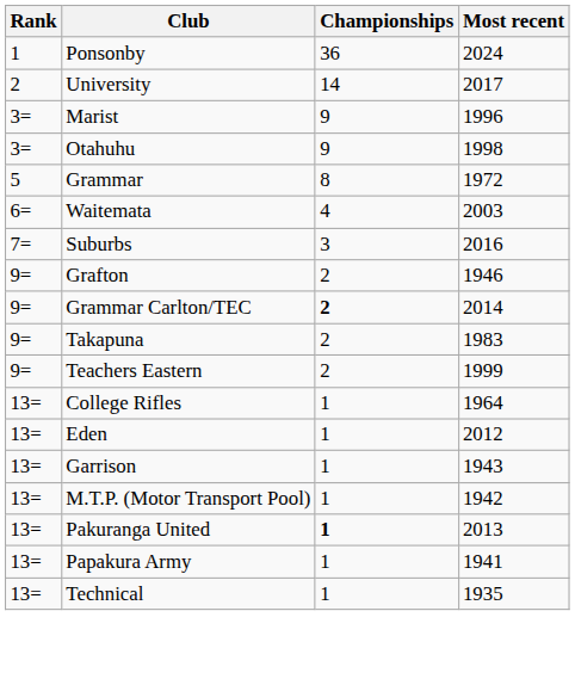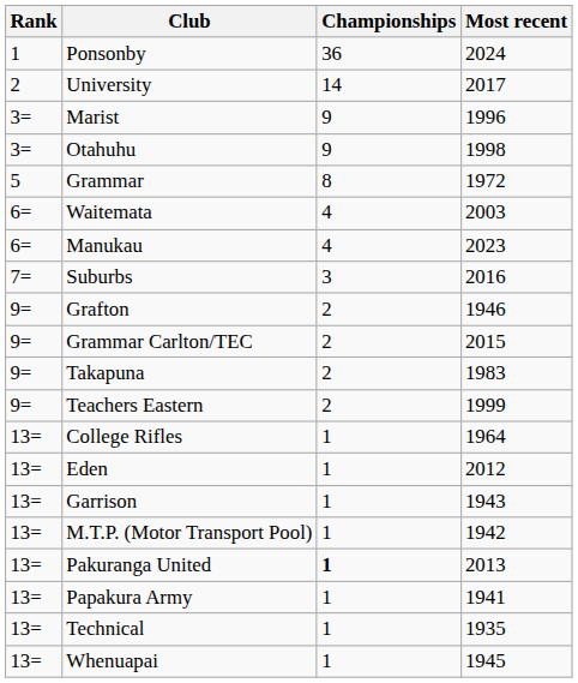+ row: 6= | Manukau | 4 | 2023
Grammar Carlton/TEC | Championships: bold -> normal
Grammar Carlton/TEC | Most recent: 2014 -> 2015
+ row: 13= | Whenuapai | 1 | 1945
